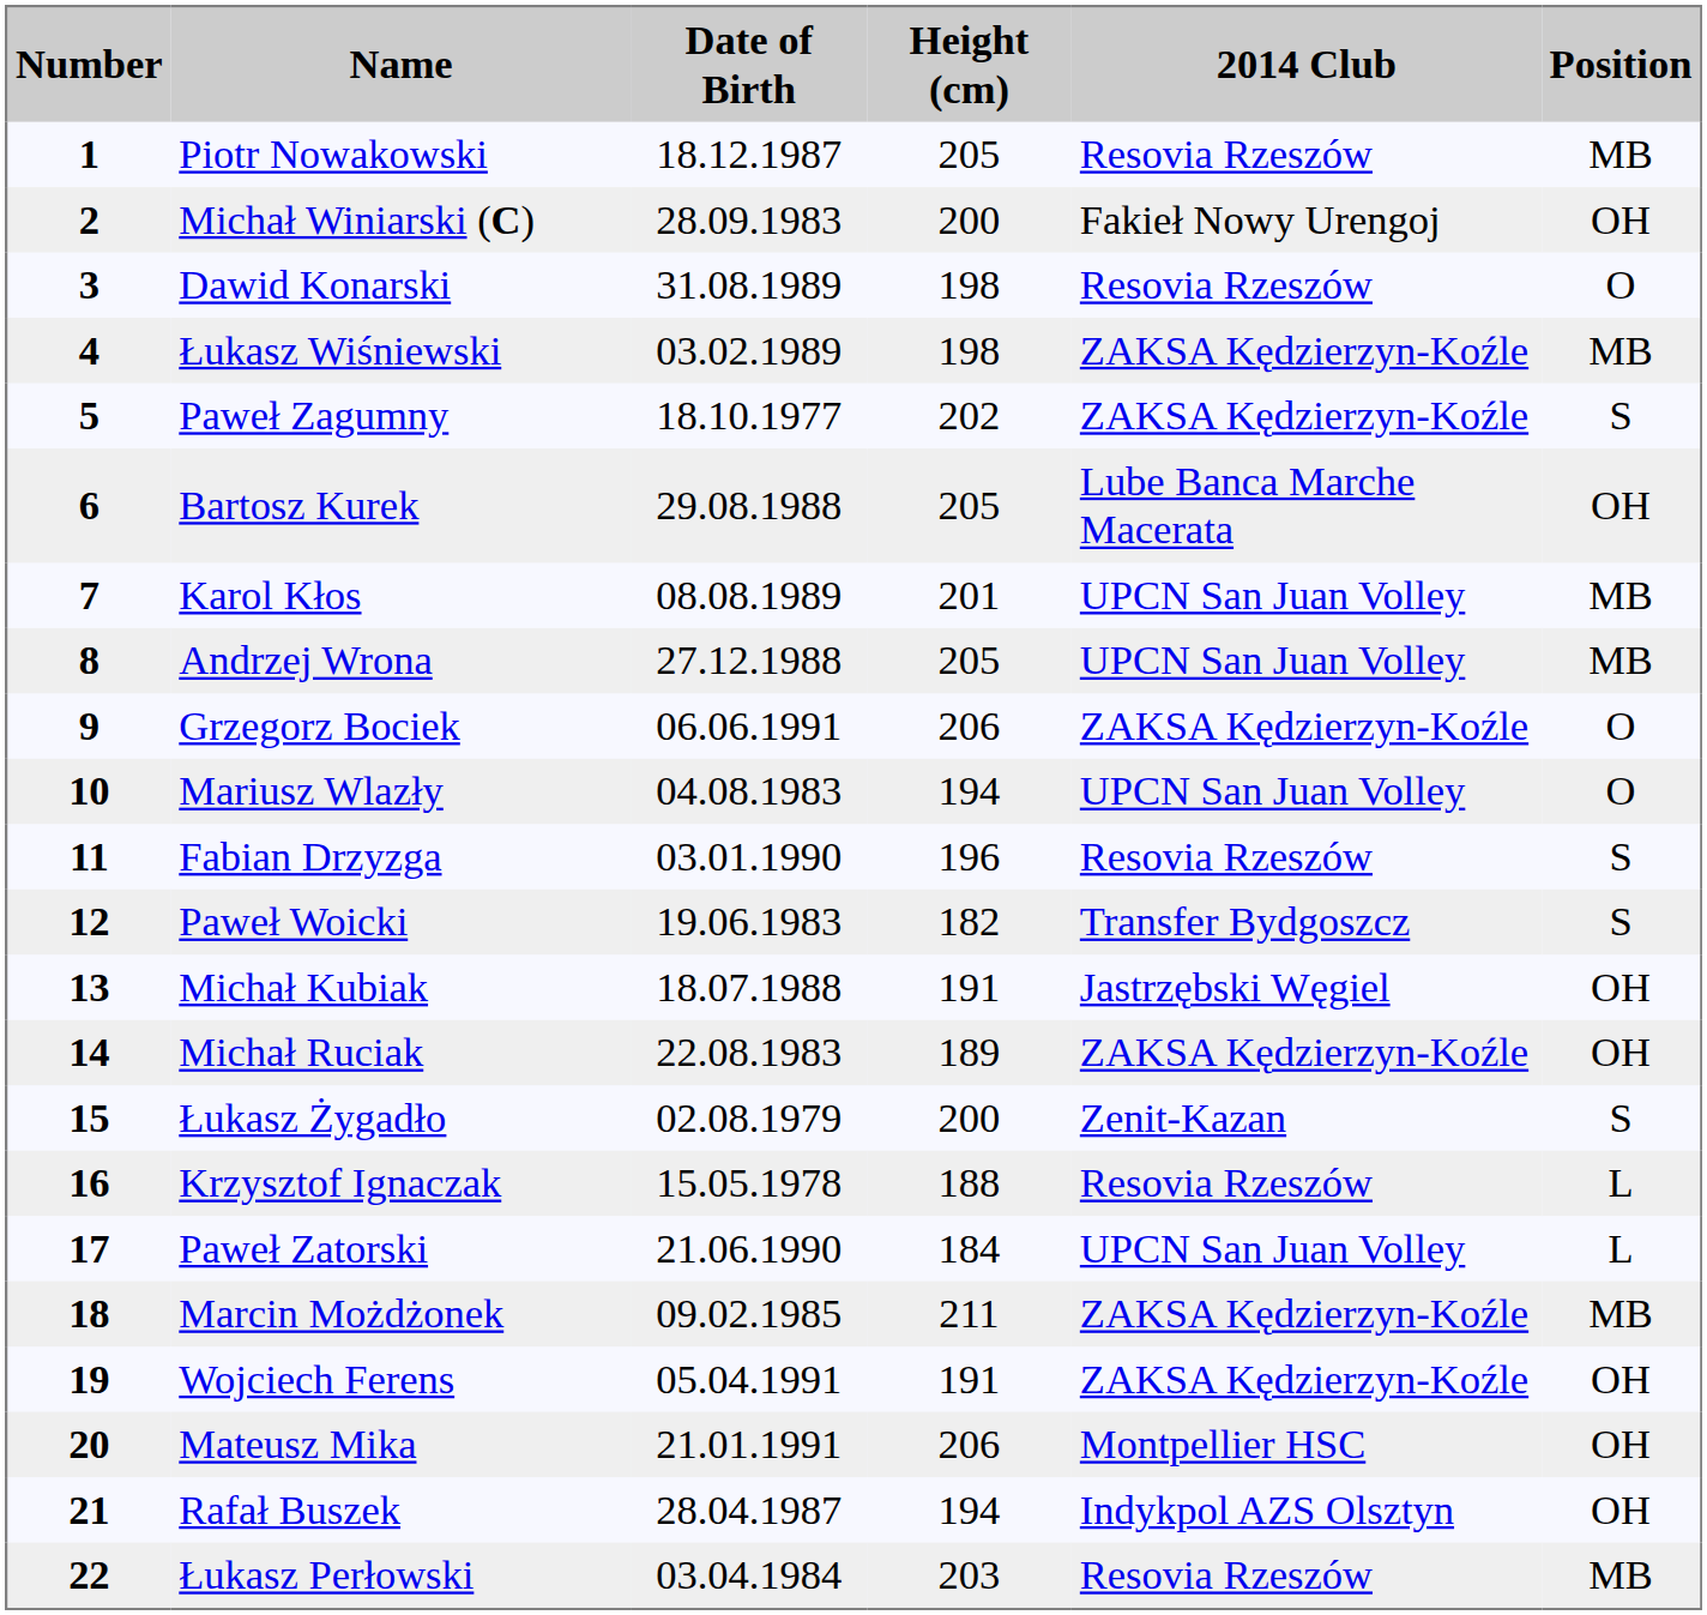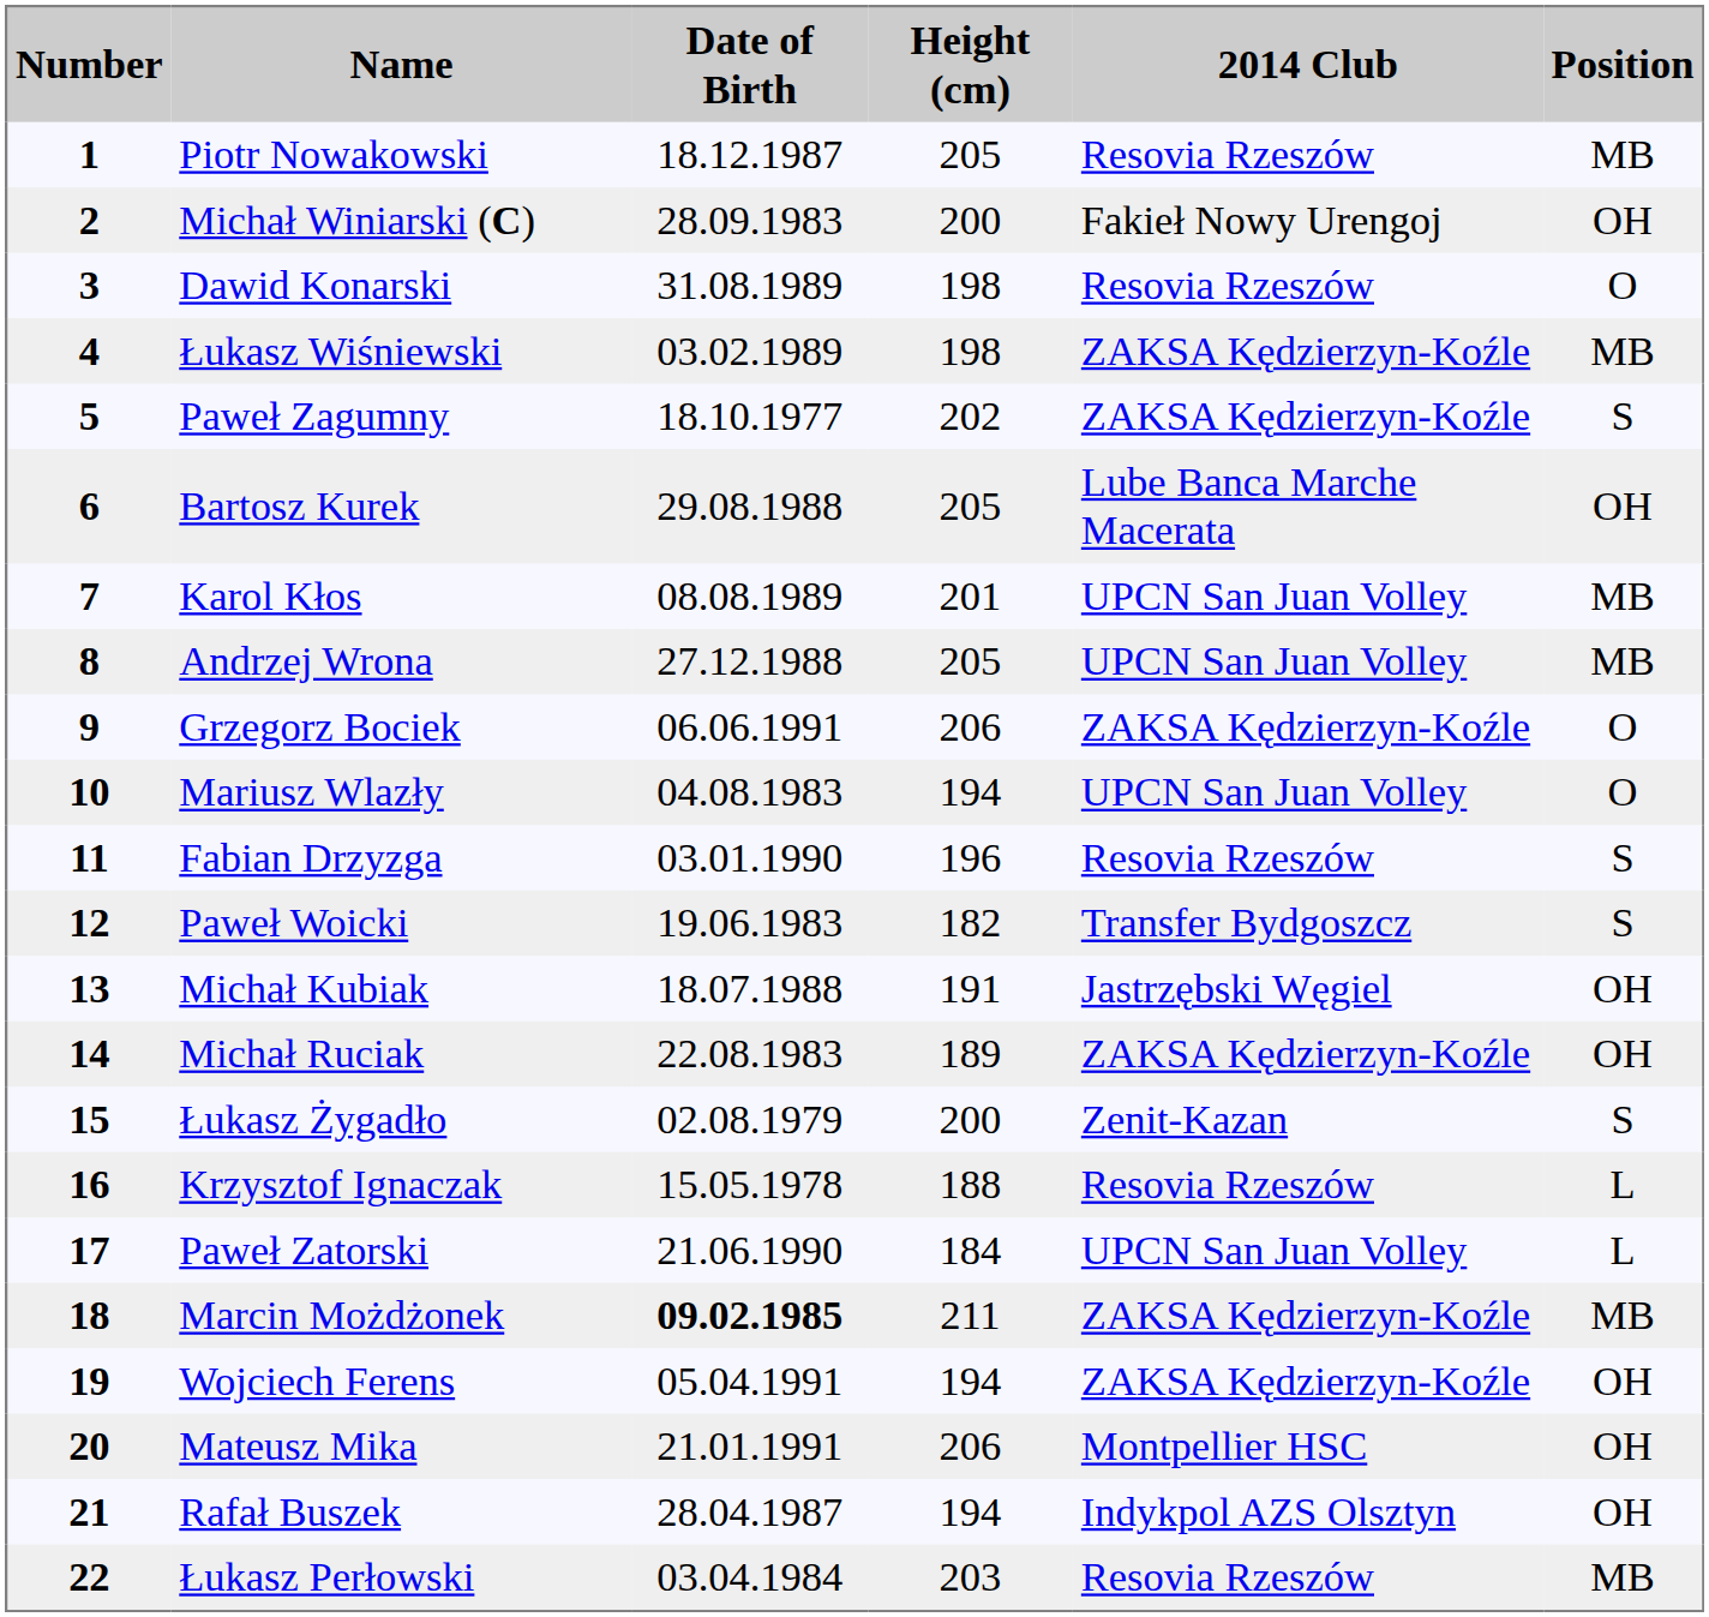Marcin Możdżonek | Date of Birth: normal -> bold
Wojciech Ferens | Height (cm): 191 -> 194
